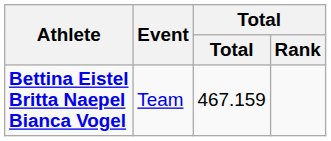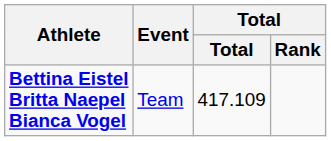Bettina Eistel Britta Naepel Bianca Vogel | Total: 467.159 -> 417.109
